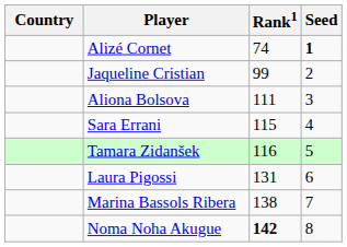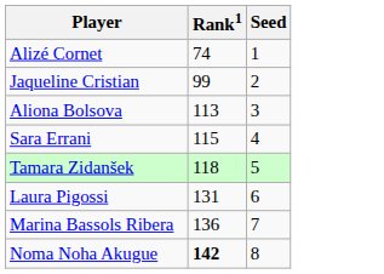- column: Country
Alizé Cornet | Seed: bold -> normal
Aliona Bolsova | Rank1: 111 -> 113
Tamara Zidanšek | Rank1: 116 -> 118
Marina Bassols Ribera | Rank1: 138 -> 136
